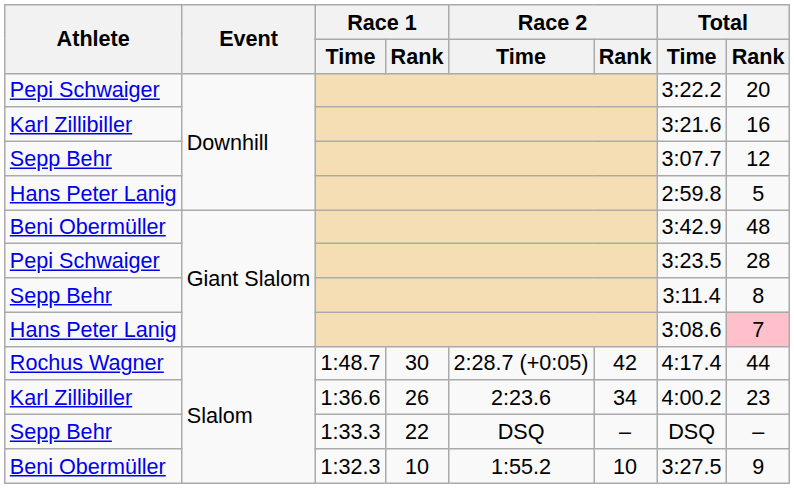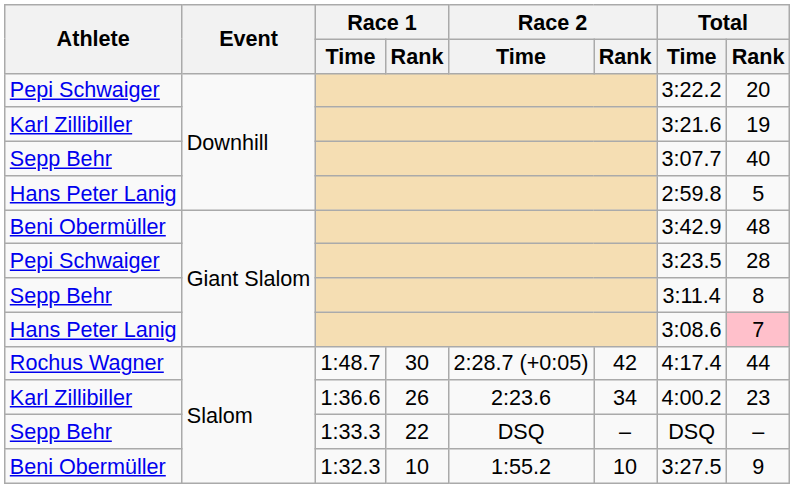Karl Zillibiller / Downhill | Total / Rank: 16 -> 19
Sepp Behr / Downhill | Total / Rank: 12 -> 40
